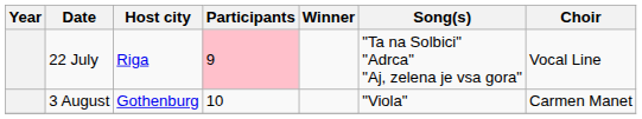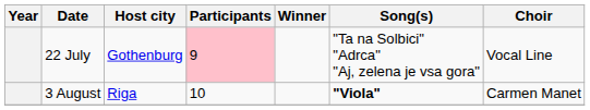22 July | Host city: Riga -> Gothenburg
3 August | Host city: Gothenburg -> Riga
3 August | Song(s): normal -> bold
